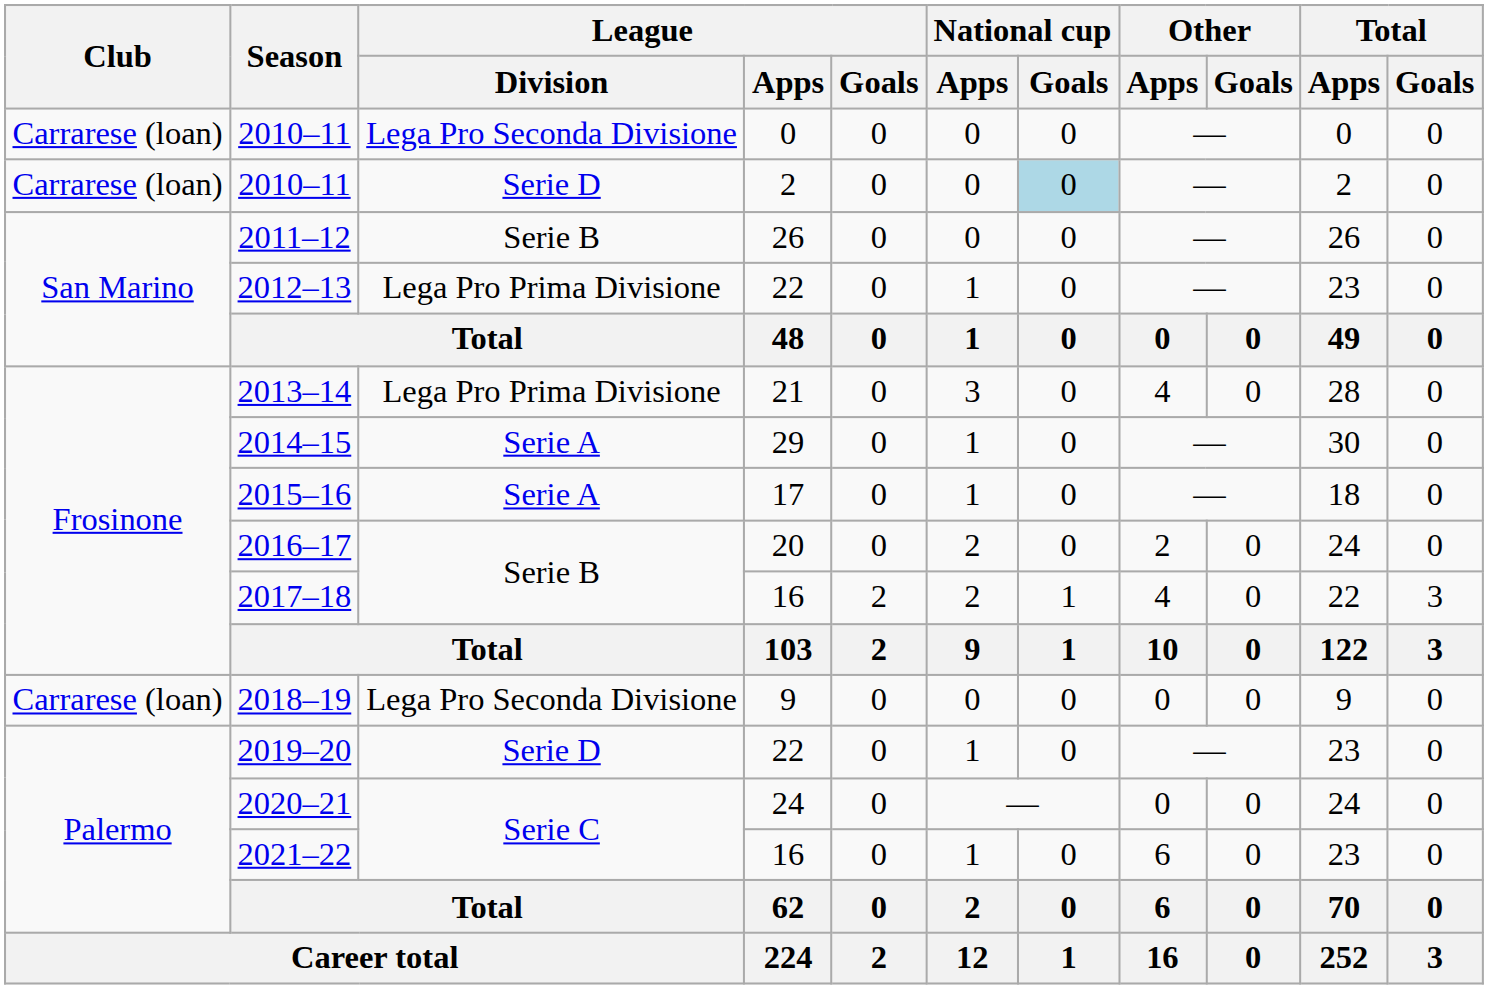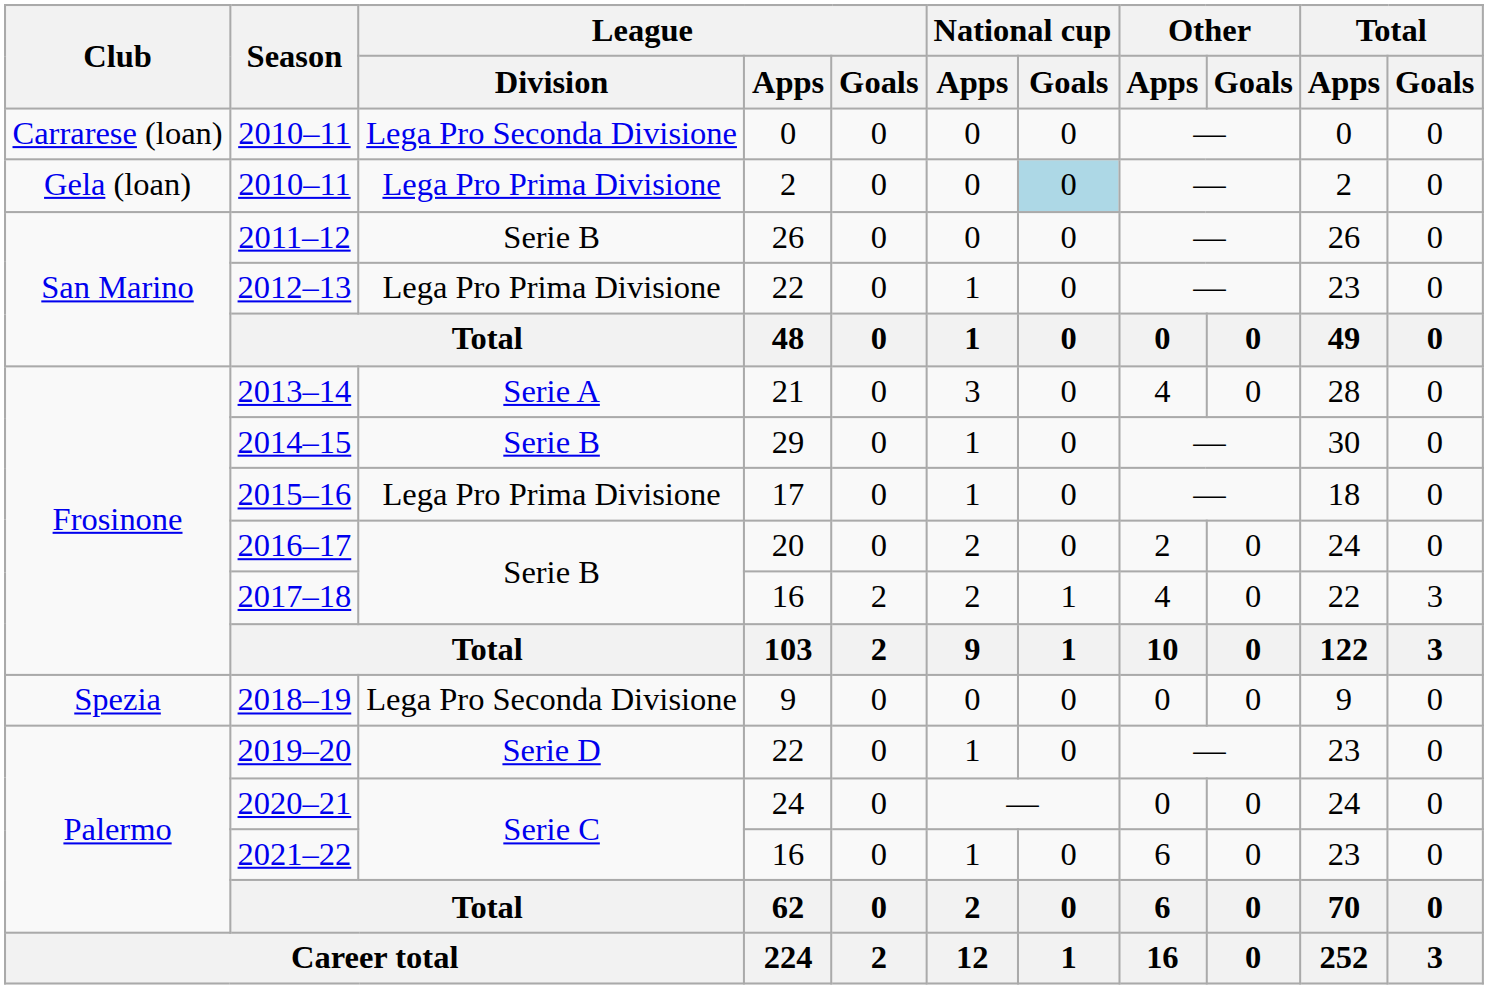2010–11 / 2 | Club: Carrarese (loan) -> Gela (loan)
2010–11 / 2 | League / Division: Serie D -> Lega Pro Prima Divisione
2013–14 | League / Division: Lega Pro Prima Divisione -> Serie A
2014–15 | League / Division: Serie A -> Serie B
2015–16 | League / Division: Serie A -> Lega Pro Prima Divisione
2018–19 | Club: Carrarese (loan) -> Spezia
